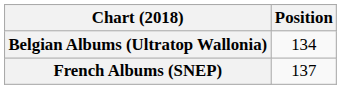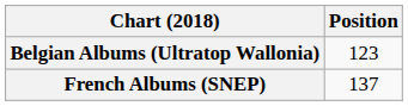Belgian Albums (Ultratop Wallonia) | Position: 134 -> 123
